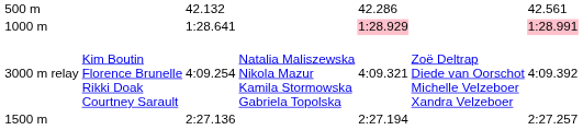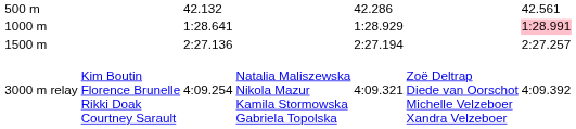1000 m | column 5: pink background -> no background
rows swapped: 1500 m <-> 3000 m relay
